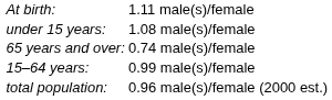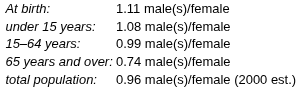rows swapped: 15–64 years: <-> 65 years and over:
